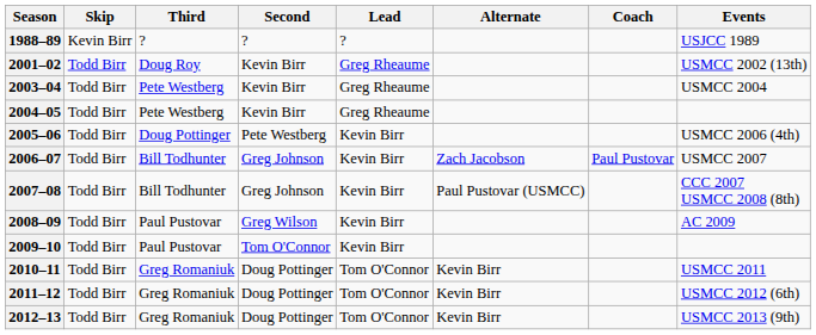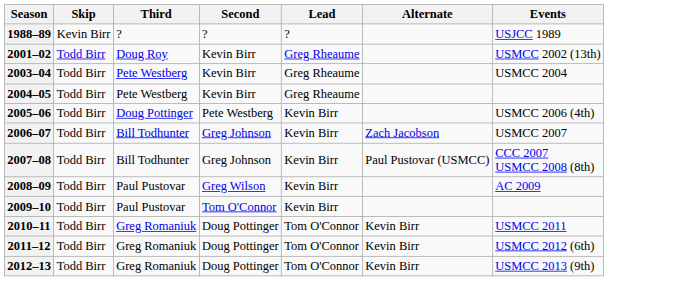- column: Coach | Paul Pustovar
